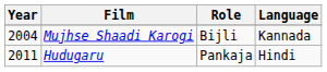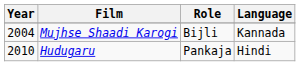Hudugaru | Year: 2011 -> 2010
